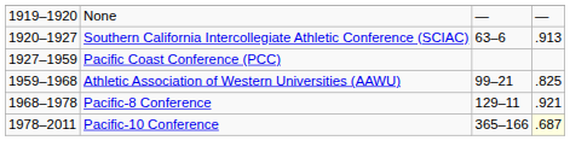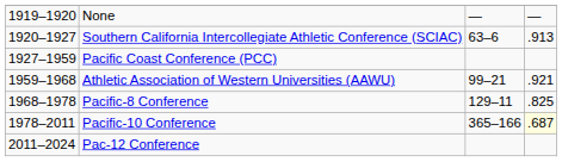Athletic Association of Western Universities (AAWU) | column 4: .825 -> .921
Pacific-8 Conference | column 4: .921 -> .825
+ row: 2011–2024 | Pac-12 Conference
